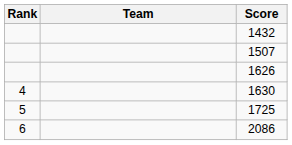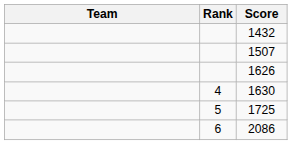columns swapped: Rank <-> Team
